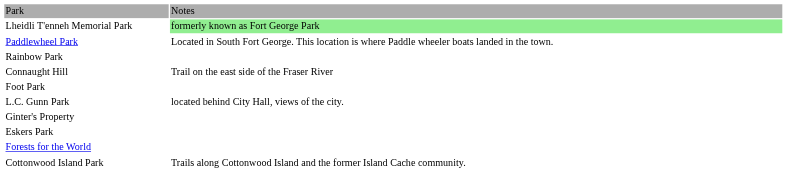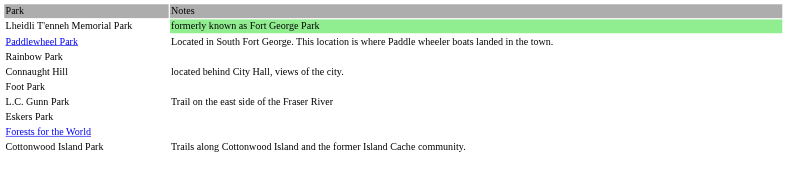Connaught Hill | column 2: Trail on the east side of the Fraser River -> located behind City Hall, views of the city.
L.C. Gunn Park | column 2: located behind City Hall, views of the city. -> Trail on the east side of the Fraser River
- row: Ginter's Property
